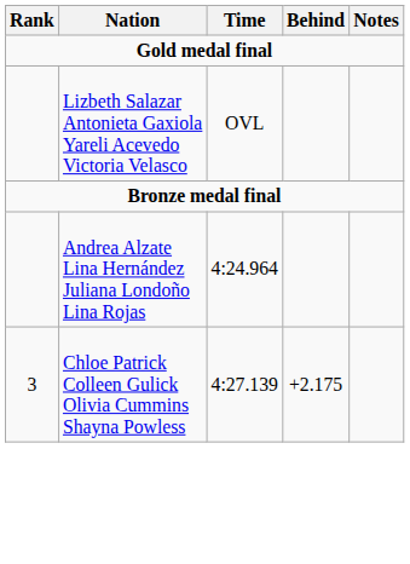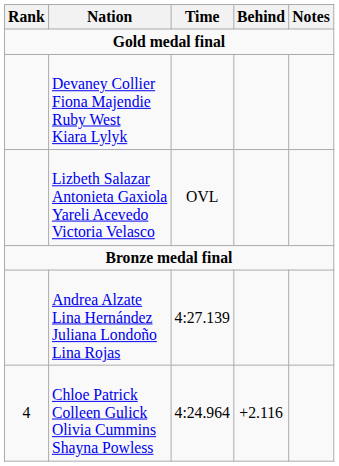+ row: Devaney Collier Fiona Majendie Ruby West Kiara Lylyk
Andrea Alzate Lina Hernández Juliana Londoño Lina Rojas | Time: 4:24.964 -> 4:27.139
Chloe Patrick Colleen Gulick Olivia Cummins Shayna Powless | Rank: 3 -> 4
Chloe Patrick Colleen Gulick Olivia Cummins Shayna Powless | Time: 4:27.139 -> 4:24.964
Chloe Patrick Colleen Gulick Olivia Cummins Shayna Powless | Behind: +2.175 -> +2.116
